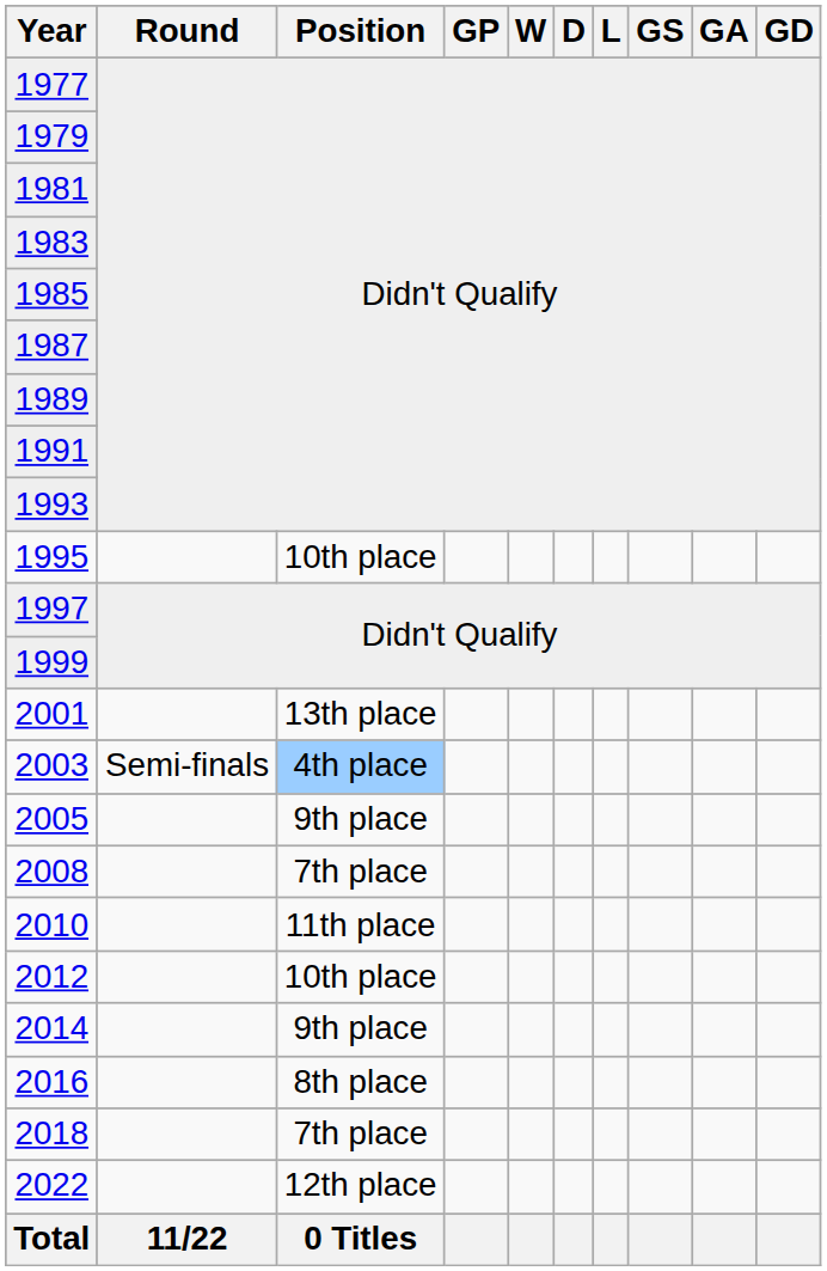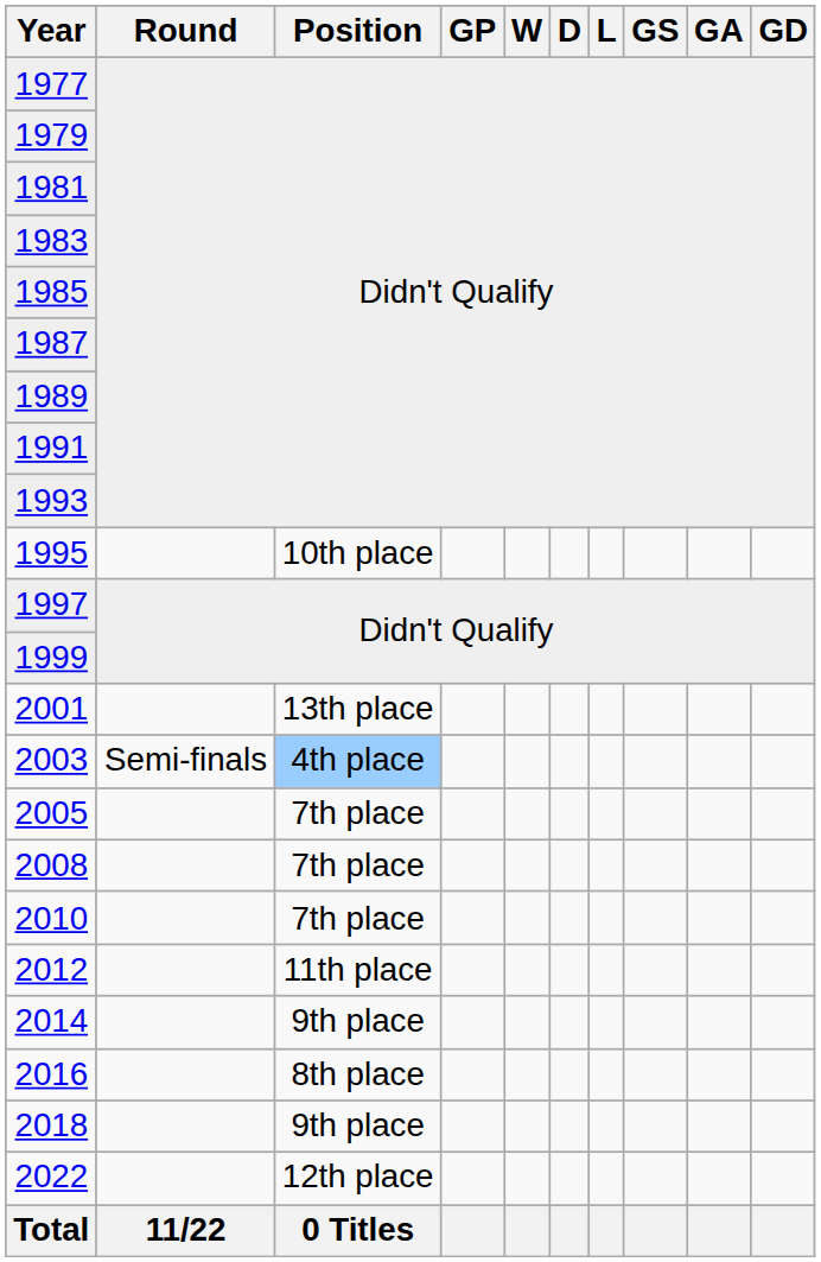2005 | Position: 9th place -> 7th place
2010 | Position: 11th place -> 7th place
2012 | Position: 10th place -> 11th place
2018 | Position: 7th place -> 9th place
